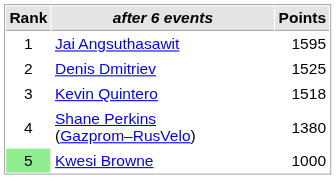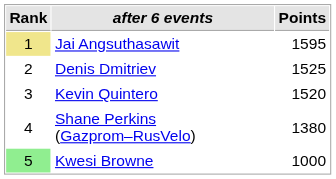Jai Angsuthasawit | Rank: no background -> khaki background
Kevin Quintero | Points: 1518 -> 1520
